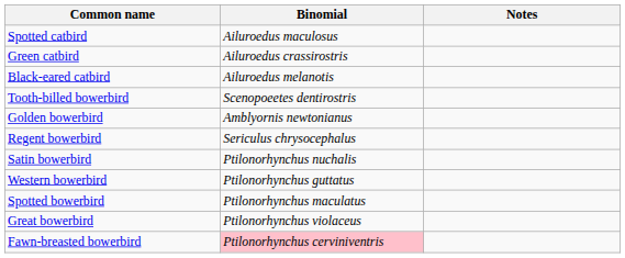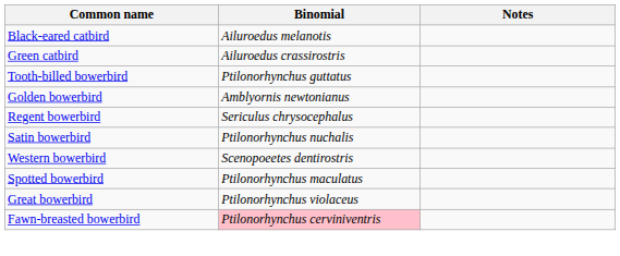- row: Spotted catbird | Ailuroedus maculosus
rows swapped: Black-eared catbird <-> Green catbird
Tooth-billed bowerbird | Binomial: Scenopoeetes dentirostris -> Ptilonorhynchus guttatus
Western bowerbird | Binomial: Ptilonorhynchus guttatus -> Scenopoeetes dentirostris
